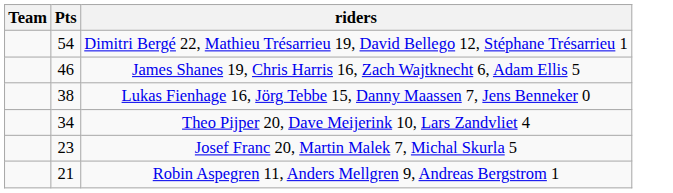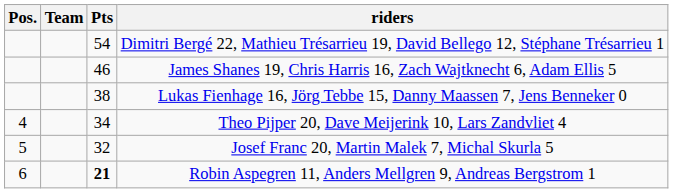+ column: Pos. | 4 | 5 | 6
Josef Franc 20, Martin Malek 7, Michal Skurla 5 | Pts: 23 -> 32
Robin Aspegren 11, Anders Mellgren 9, Andreas Bergstrom 1 | Pts: normal -> bold
